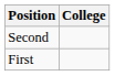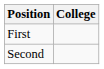rows swapped: First <-> Second
